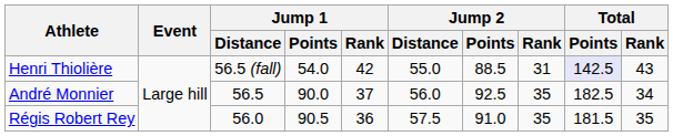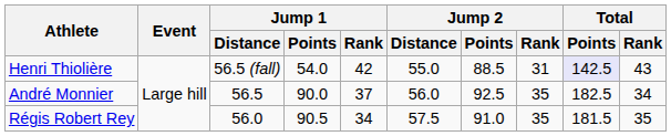Régis Robert Rey | Jump 1 / Rank: 36 -> 34
